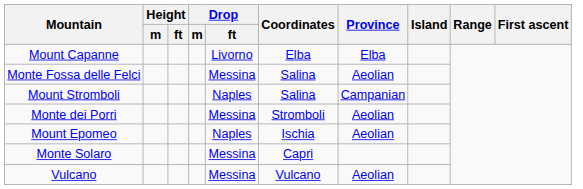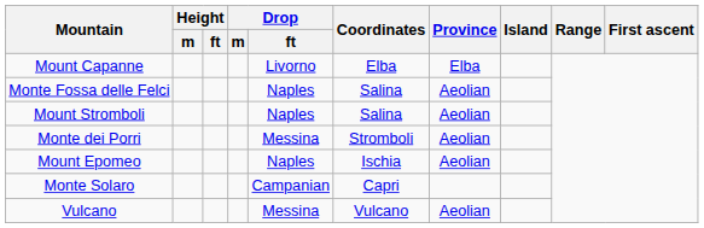Monte Fossa delle Felci | Drop / ft: Messina -> Naples
Mount Stromboli | Province: Campanian -> Aeolian
Monte Solaro | Drop / ft: Messina -> Campanian
